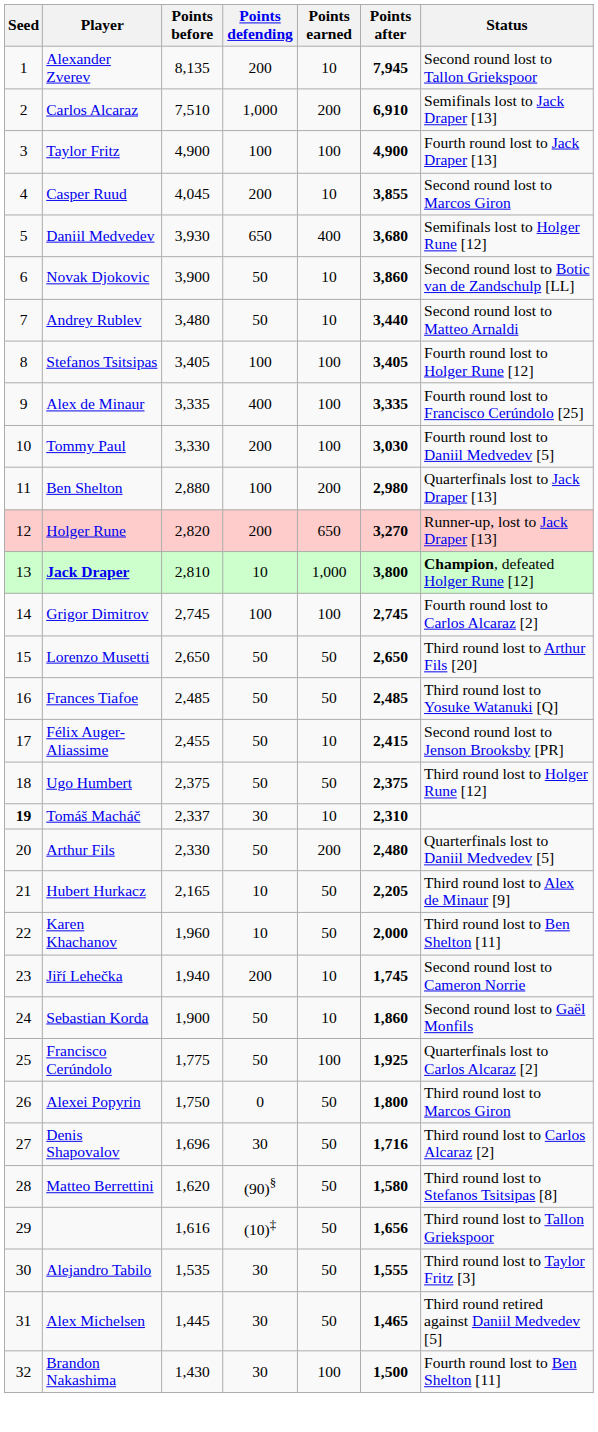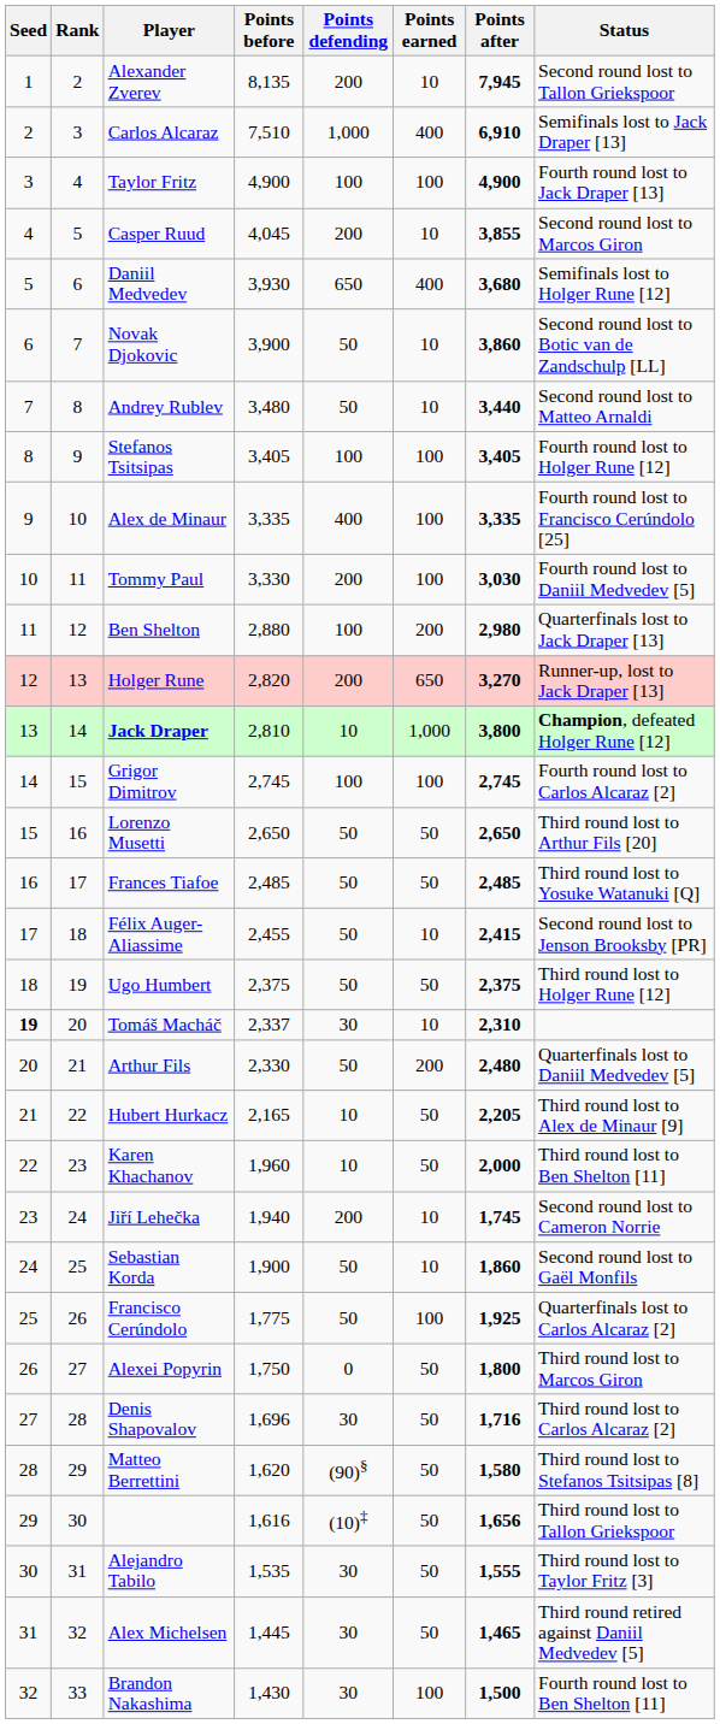+ column: Rank | 2 | 3 | 4 | 5 | 6 | 7 | 8 | 9 | 10 | 11 | 12 | 13 | 14 | 15 | 16 | 17 | 18 | 19 | 20 | 21 | 22 | 23 | 24 | 25 | 26 | 27 | 28 | 29 | 30 | 31 | 32 | 33
Carlos Alcaraz | Points earned: 200 -> 400
